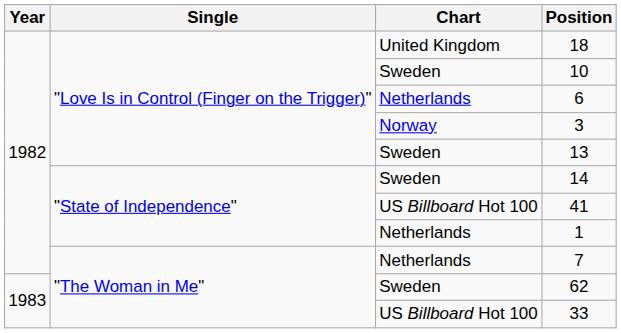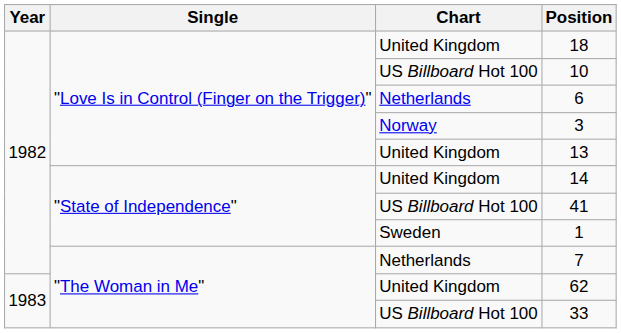10 | Chart: Sweden -> US Billboard Hot 100
13 | Chart: Sweden -> United Kingdom
14 | Chart: Sweden -> United Kingdom
1 | Chart: Netherlands -> Sweden
62 | Chart: Sweden -> United Kingdom
